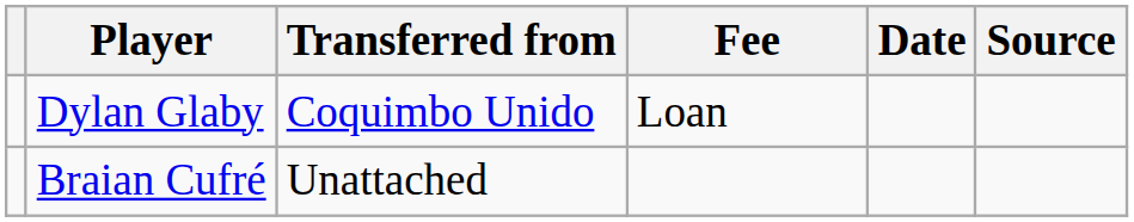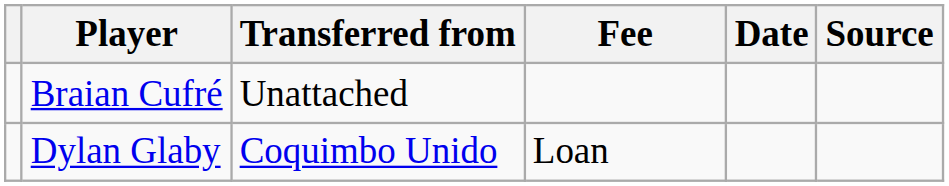rows swapped: Braian Cufré <-> Dylan Glaby
